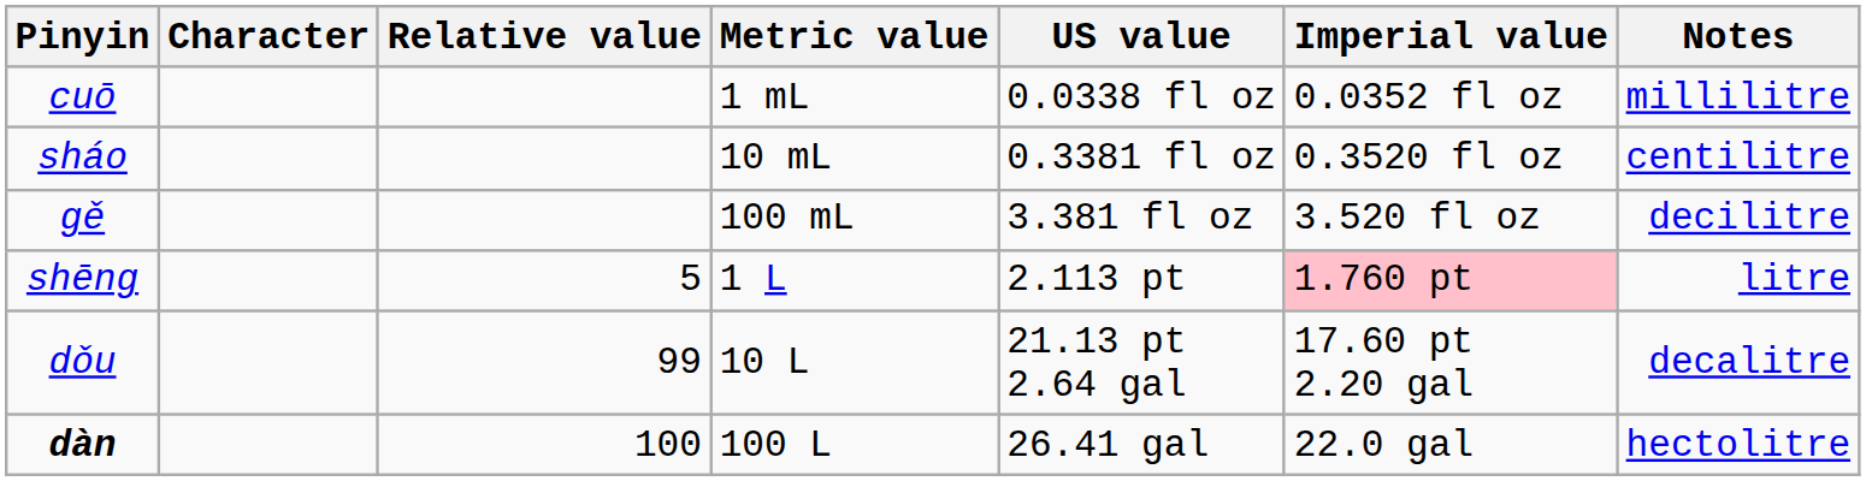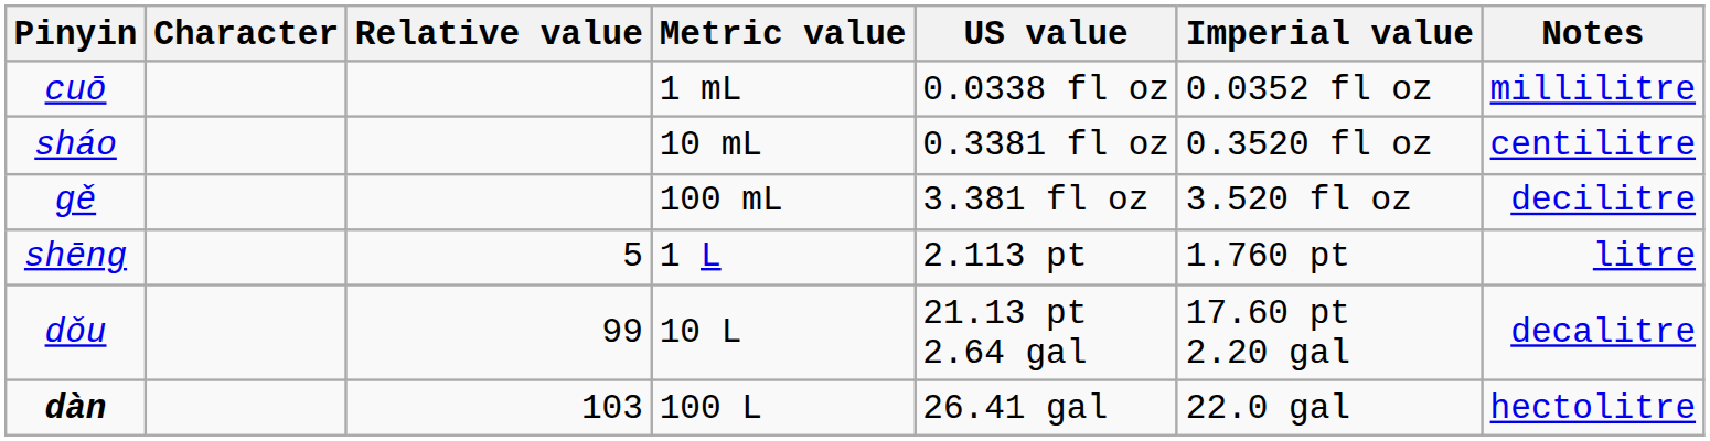shēng | Imperial value: pink background -> no background
dàn | Relative value: 100 -> 103
